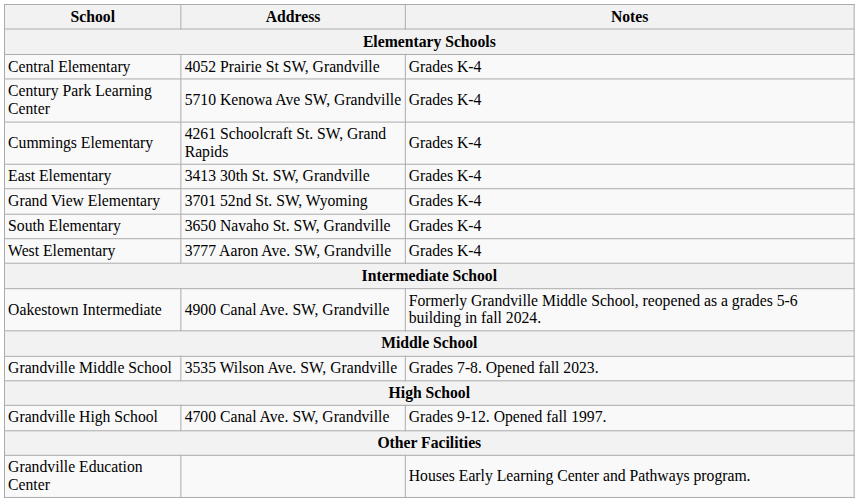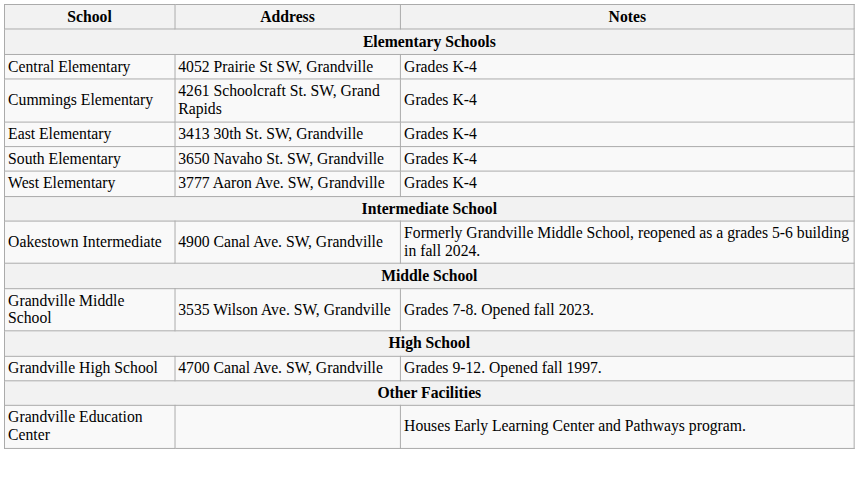- row: Century Park Learning Center | 5710 Kenowa Ave SW, Grandville | Grades K-4
- row: Grand View Elementary | 3701 52nd St. SW, Wyoming | Grades K-4
